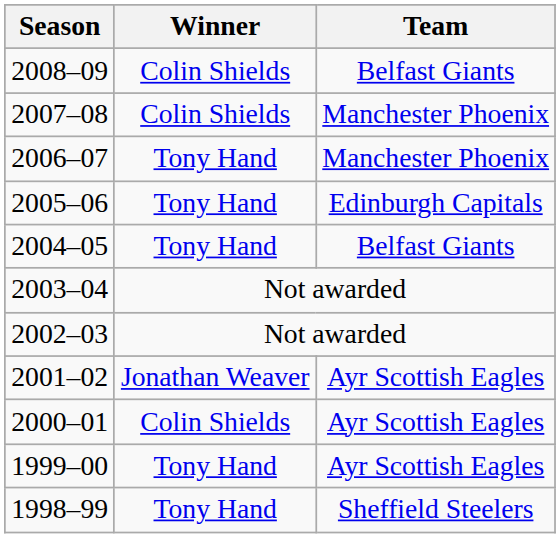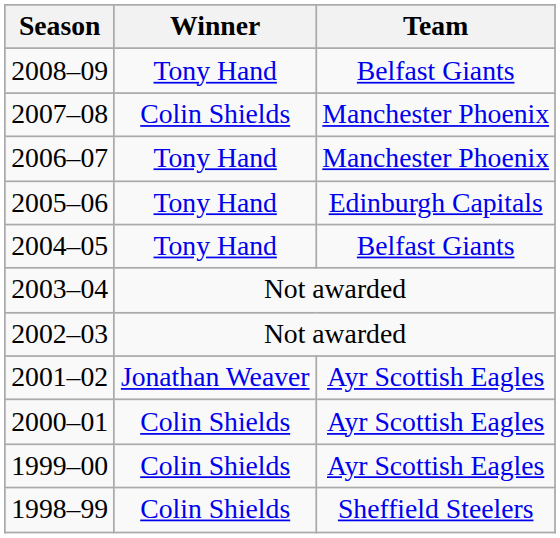2008–09 | Winner: Colin Shields -> Tony Hand
1999–00 | Winner: Tony Hand -> Colin Shields
1998–99 | Winner: Tony Hand -> Colin Shields
